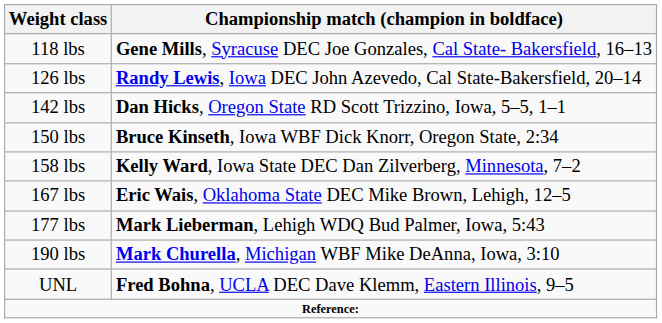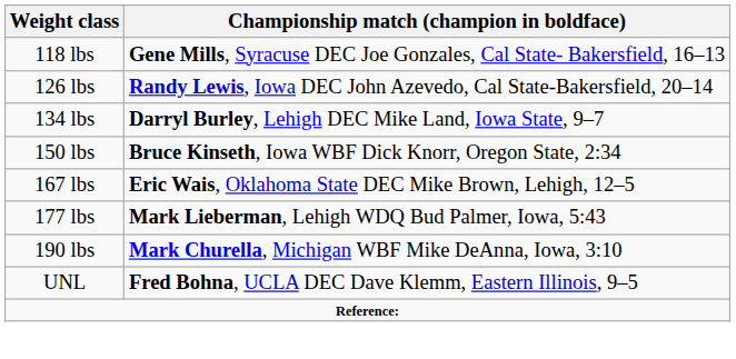+ row: 134 lbs | Darryl Burley, Lehigh DEC Mike Land, Iowa State, 9–7
- row: 142 lbs | Dan Hicks, Oregon State RD Scott Trizzino, Iowa, 5–5, 1–1
- row: 158 lbs | Kelly Ward, Iowa State DEC Dan Zilverberg, Minnesota, 7–2
